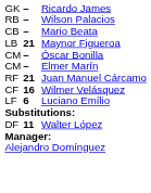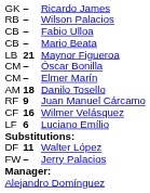+ row: CB | – | Fabio Ulloa
+ row: AM | 18 | Danilo Tosello
Juan Manuel Cárcamo | column 2: 21 -> 9
+ row: FW | – | Jerry Palacios
